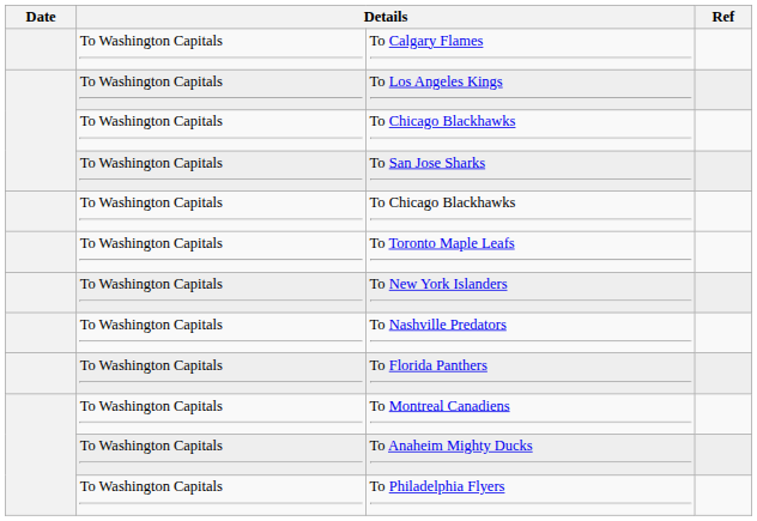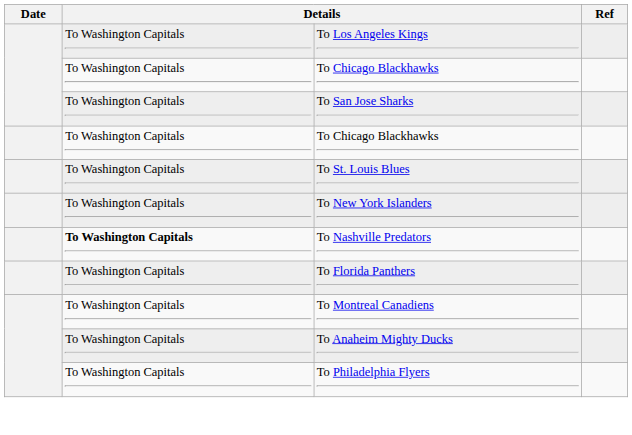- row: To Washington Capitals | To Calgary Flames
+ row: To Washington Capitals | To St. Louis Blues
- row: To Washington Capitals | To Toronto Maple Leafs
To Nashville Predators | column 2: normal -> bold
